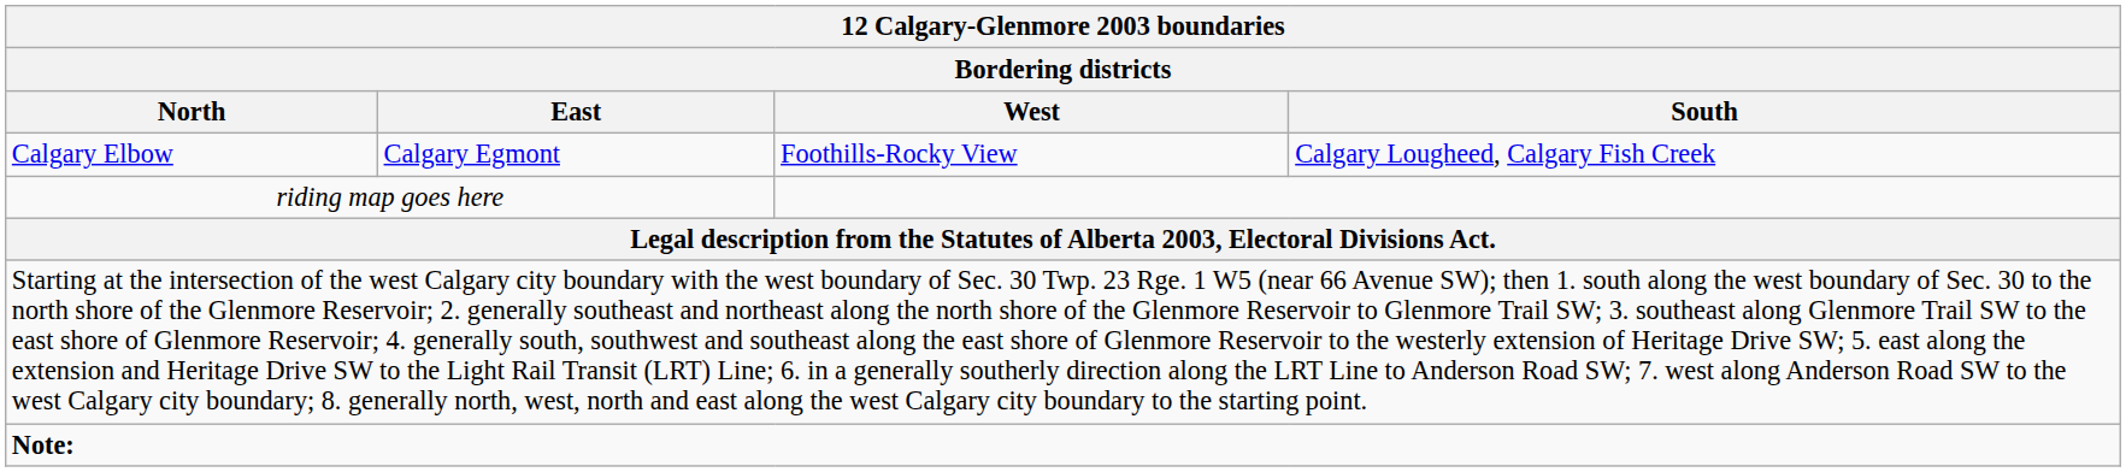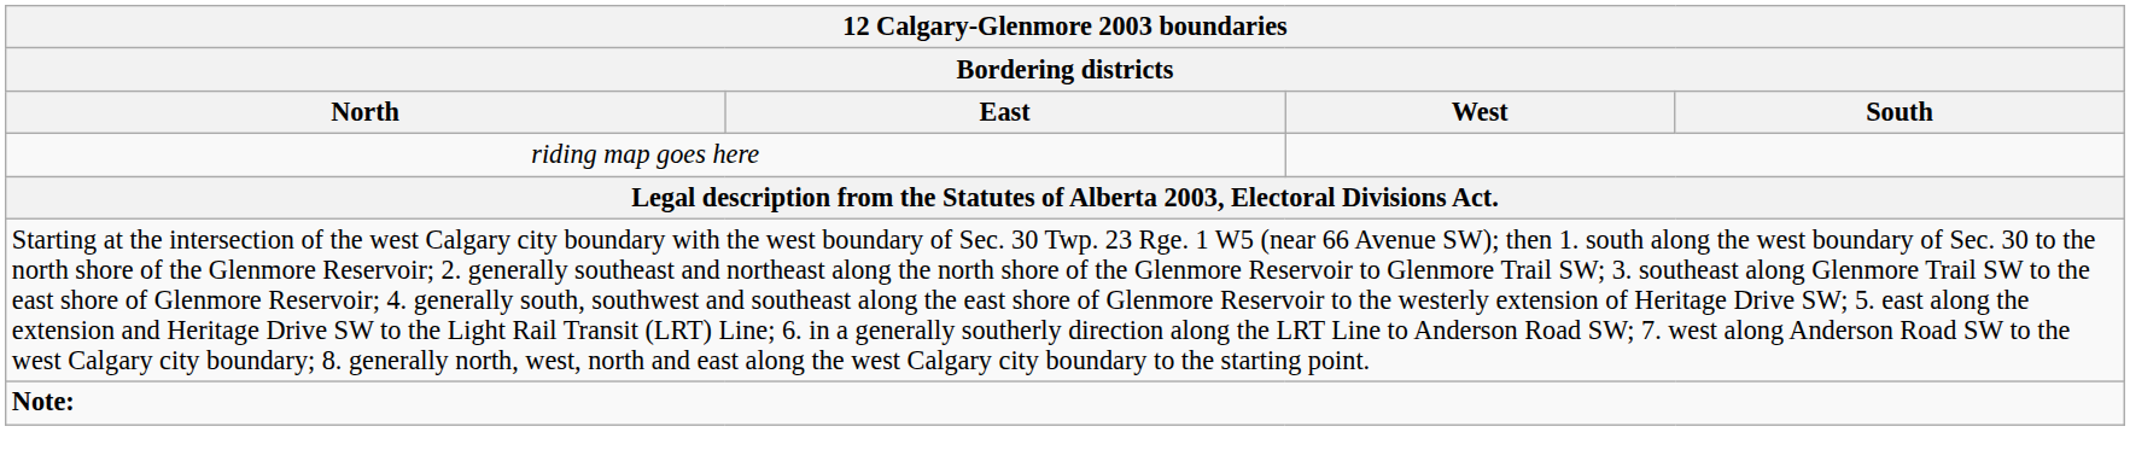- row: Calgary Elbow | Calgary Egmont | Foothills-Rocky View | Calgary Lougheed, Calgary Fish Creek
